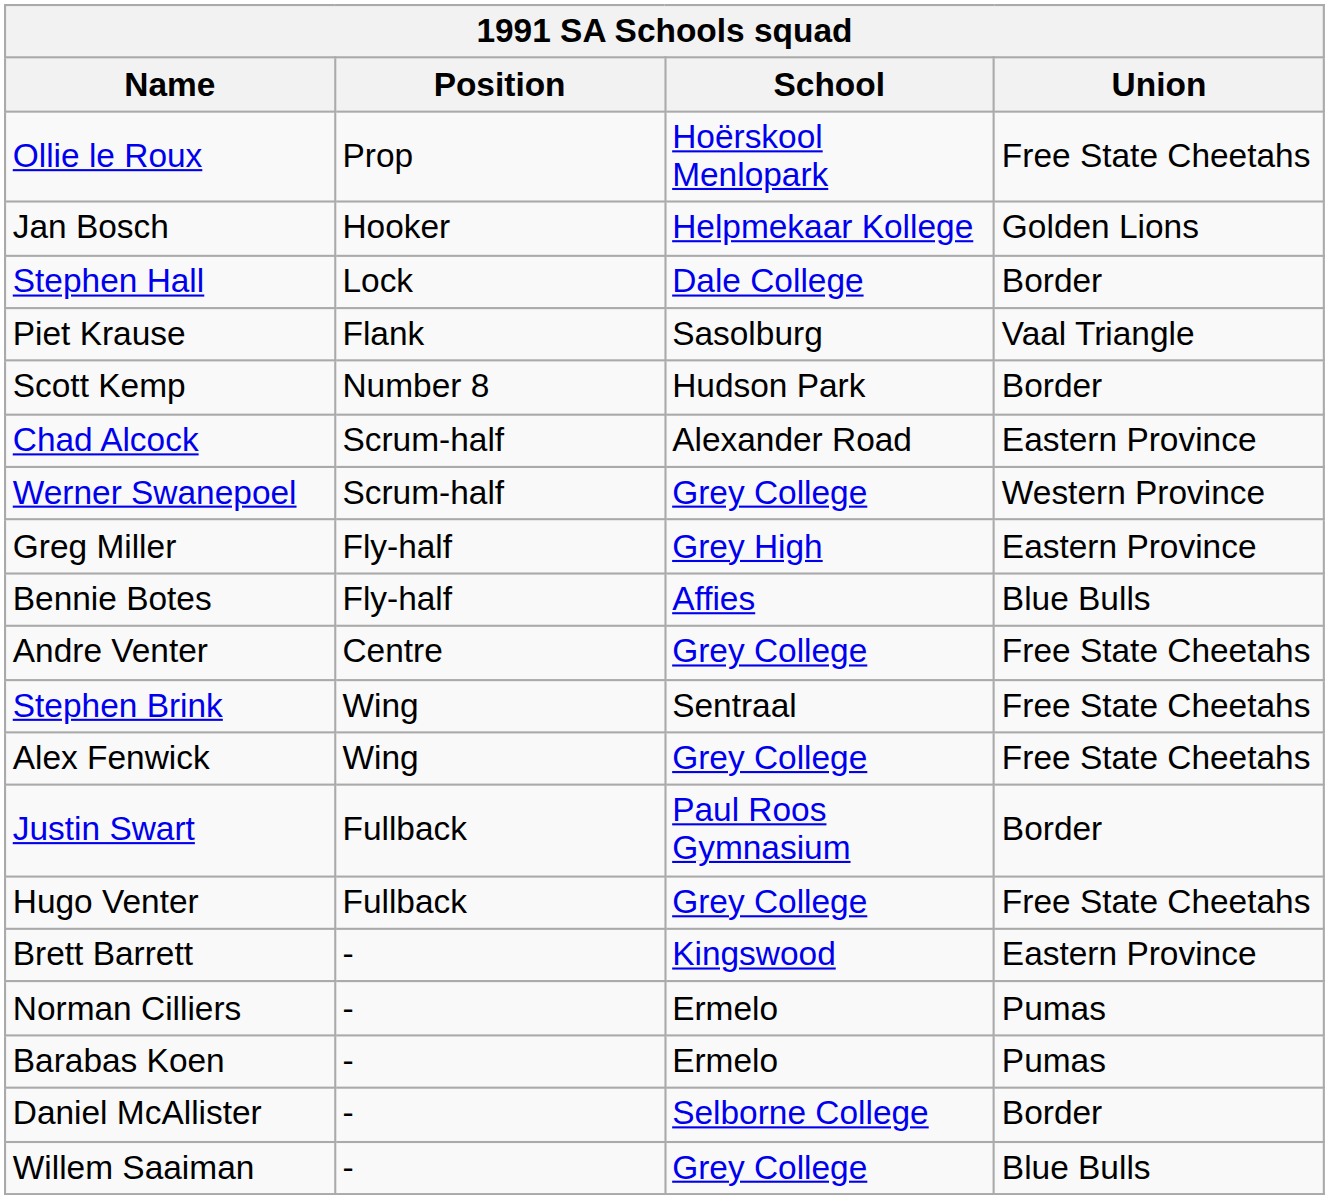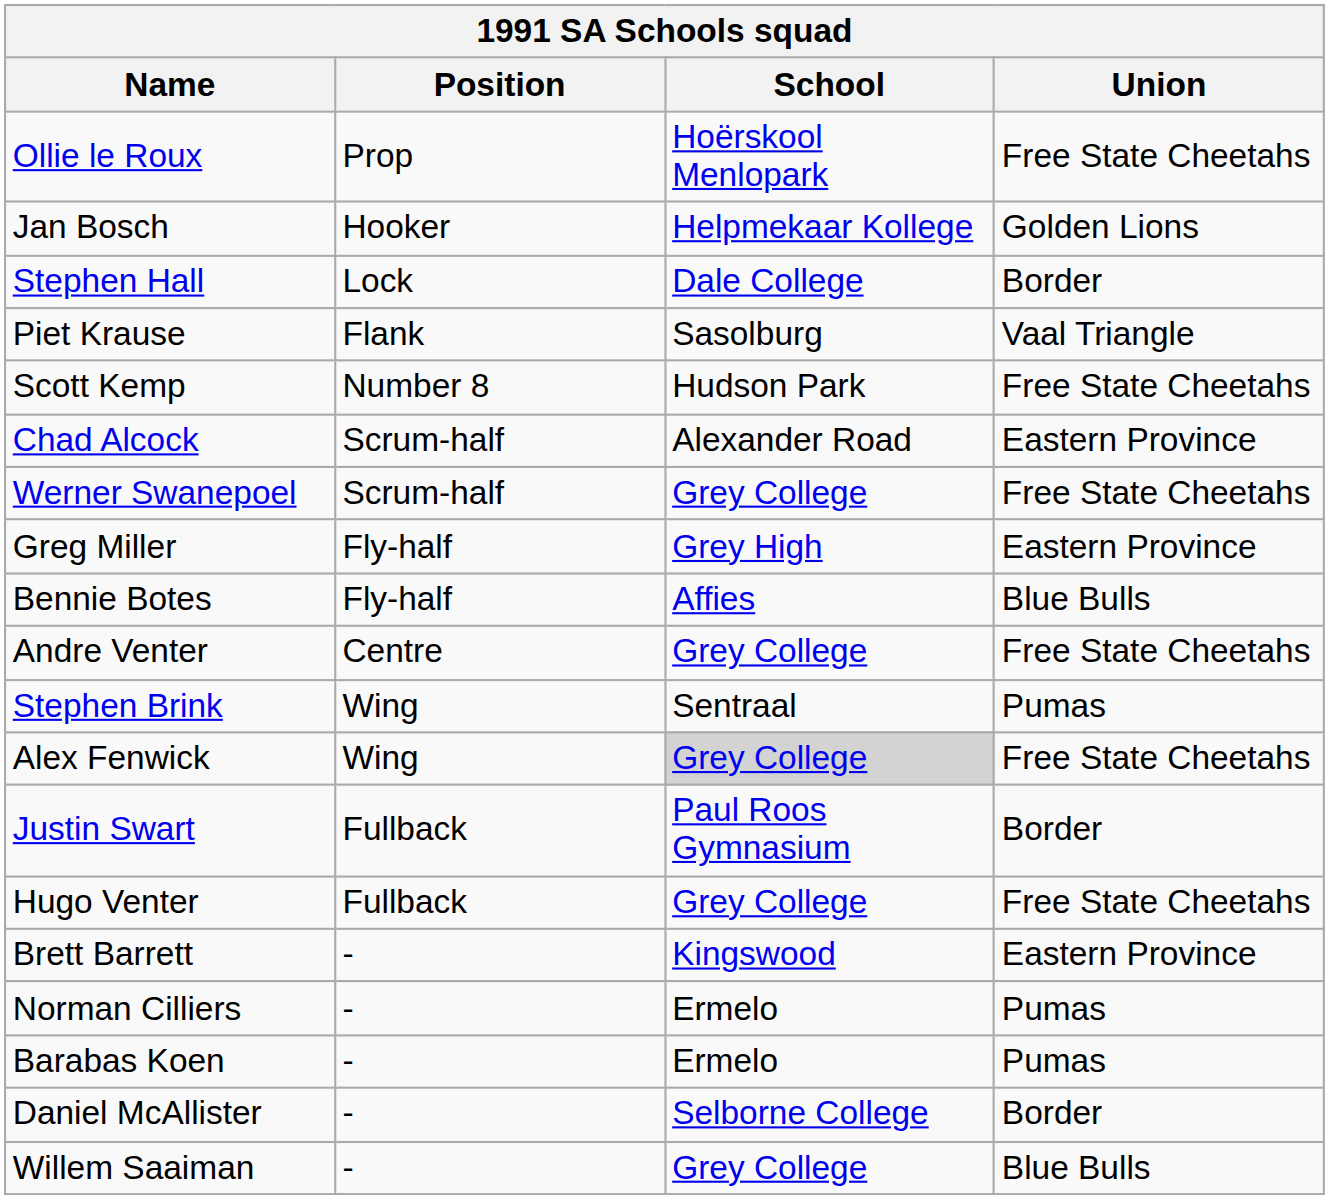Scott Kemp | Union: Border -> Free State Cheetahs
Werner Swanepoel | Union: Western Province -> Free State Cheetahs
Stephen Brink | Union: Free State Cheetahs -> Pumas
Alex Fenwick | School: no background -> lightgrey background
